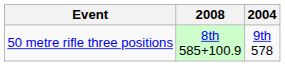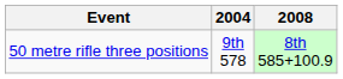columns swapped: 2004 <-> 2008
